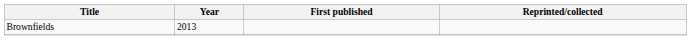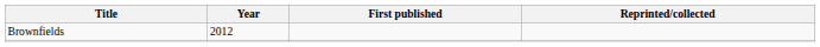Brownfields | Year: 2013 -> 2012
